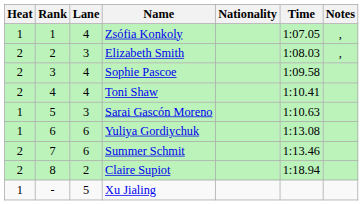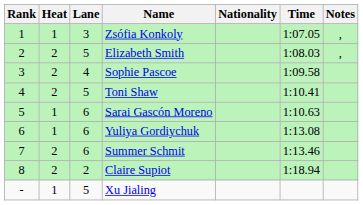columns swapped: Rank <-> Heat
Zsófia Konkoly | Lane: 4 -> 3
Elizabeth Smith | Lane: 3 -> 5
Toni Shaw | Lane: 4 -> 5
Sarai Gascón Moreno | Lane: 3 -> 6
